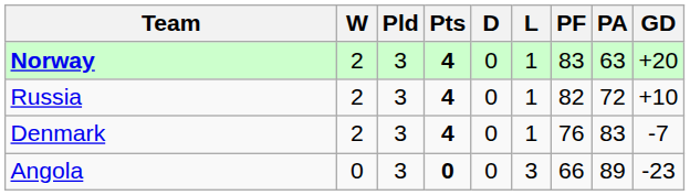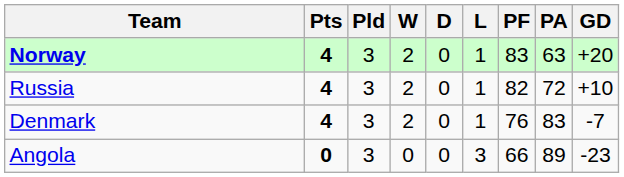columns swapped: Pts <-> W
